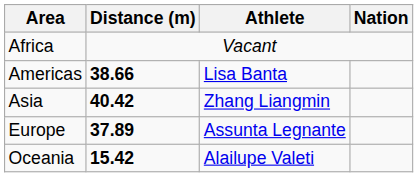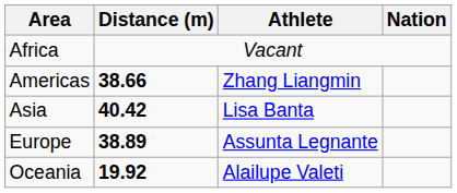Americas | Athlete: Lisa Banta -> Zhang Liangmin
Asia | Athlete: Zhang Liangmin -> Lisa Banta
Europe | Distance (m): 37.89 -> 38.89
Oceania | Distance (m): 15.42 -> 19.92
